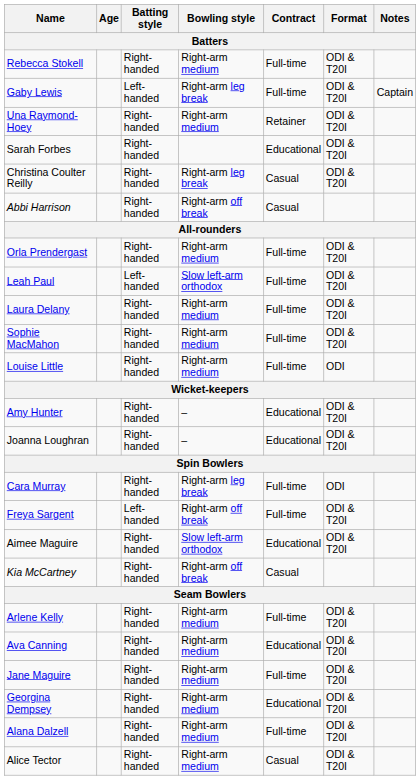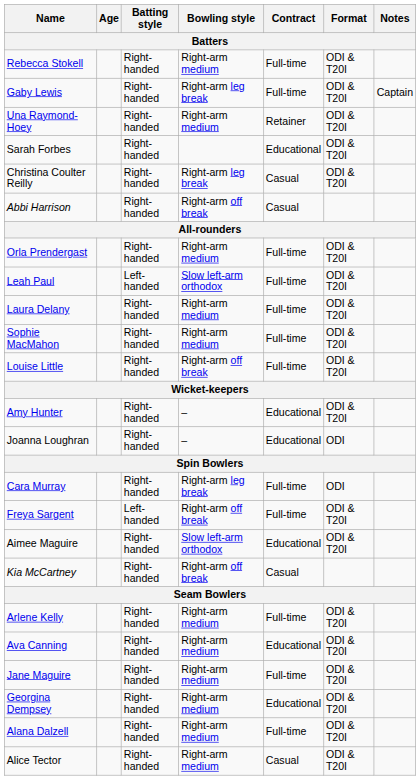Gaby Lewis | Batting style: Left-handed -> Right-handed
Louise Little | Bowling style: Right-arm medium -> Right-arm off break
Louise Little | Format: ODI -> ODI & T20I
Joanna Loughran | Format: ODI & T20I -> ODI
